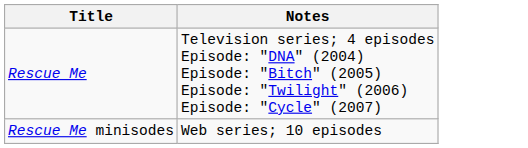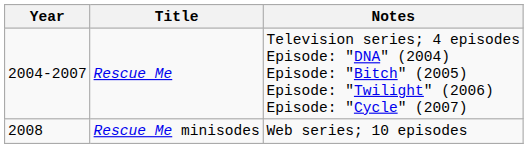+ column: Year | 2004-2007 | 2008
